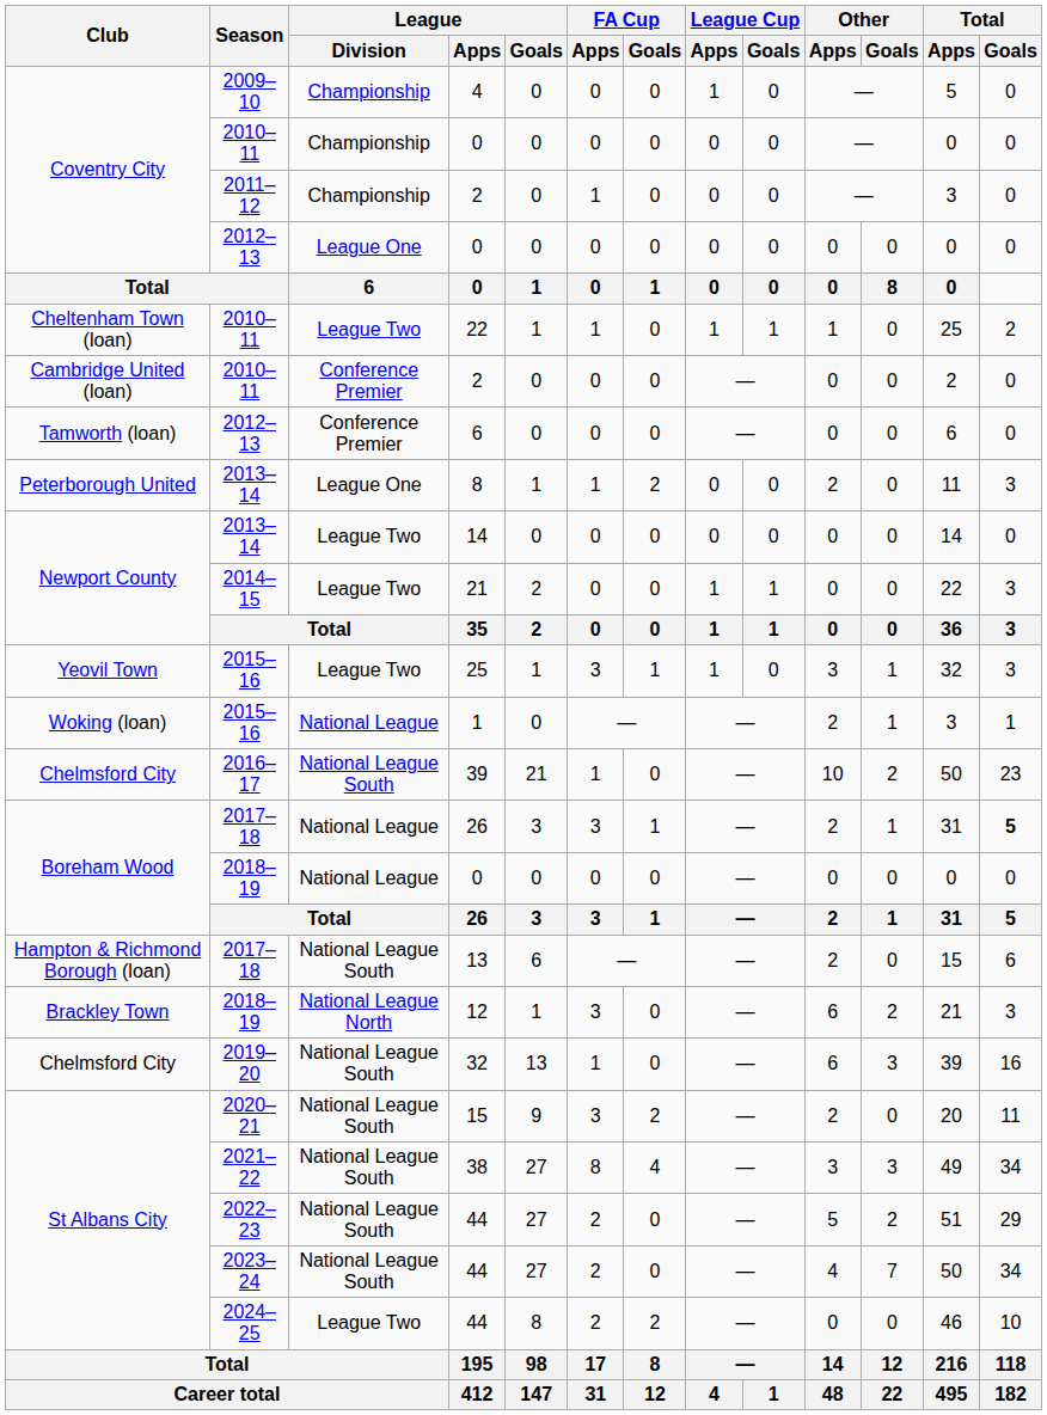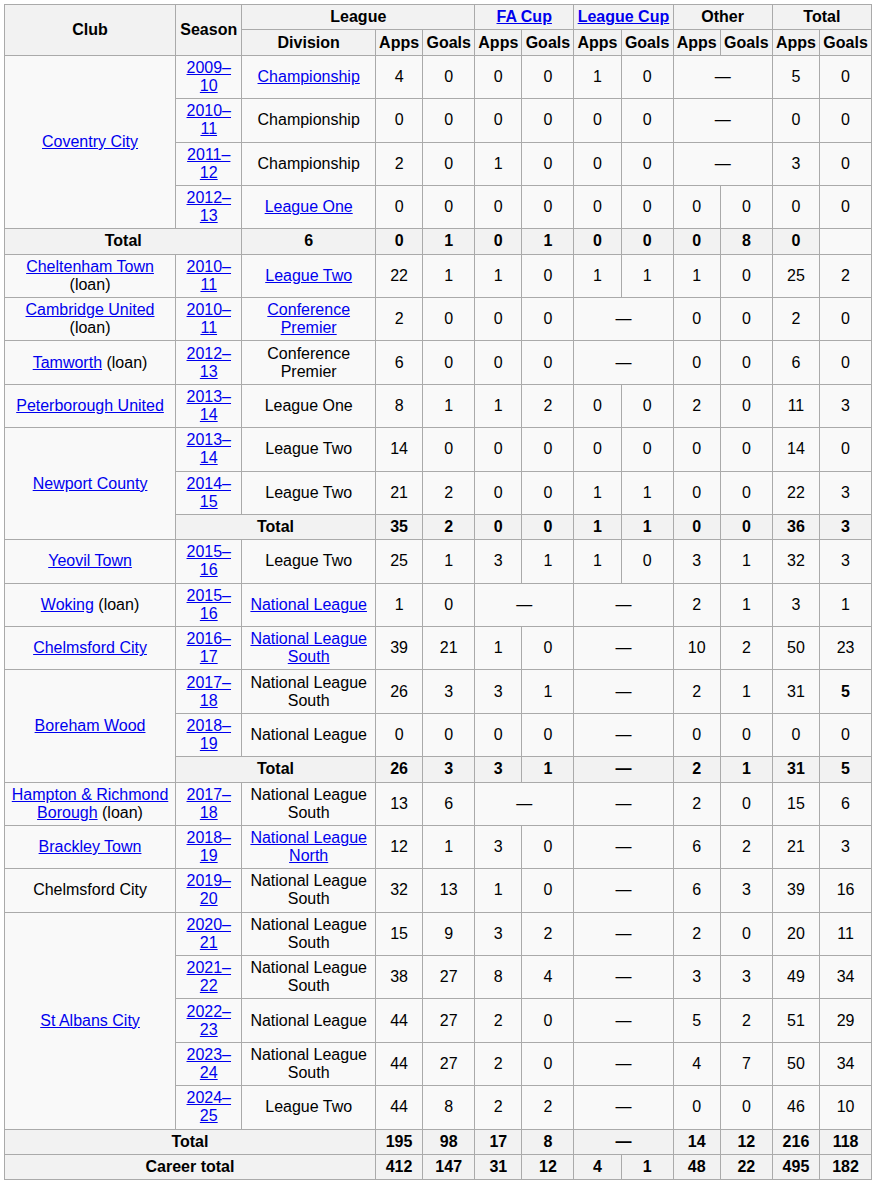2017–18 / 26 | League / Division: National League -> National League South
2022–23 / 44 | League / Division: National League South -> National League
